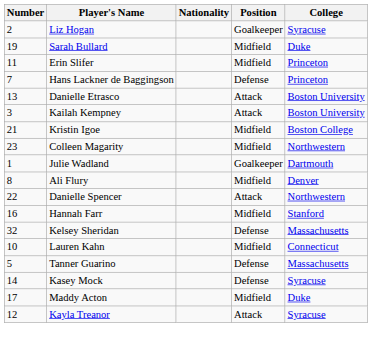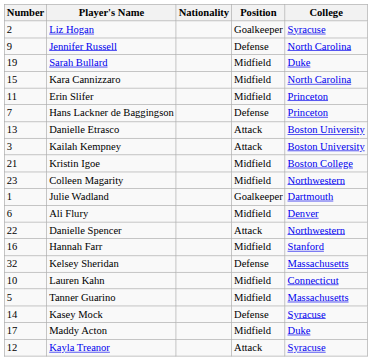+ row: 9 | Jennifer Russell | Defense | North Carolina
+ row: 15 | Kara Cannizzaro | Midfield | North Carolina
Ali Flury | Number: 8 -> 6
Tanner Guarino | Position: Defense -> Midfield
